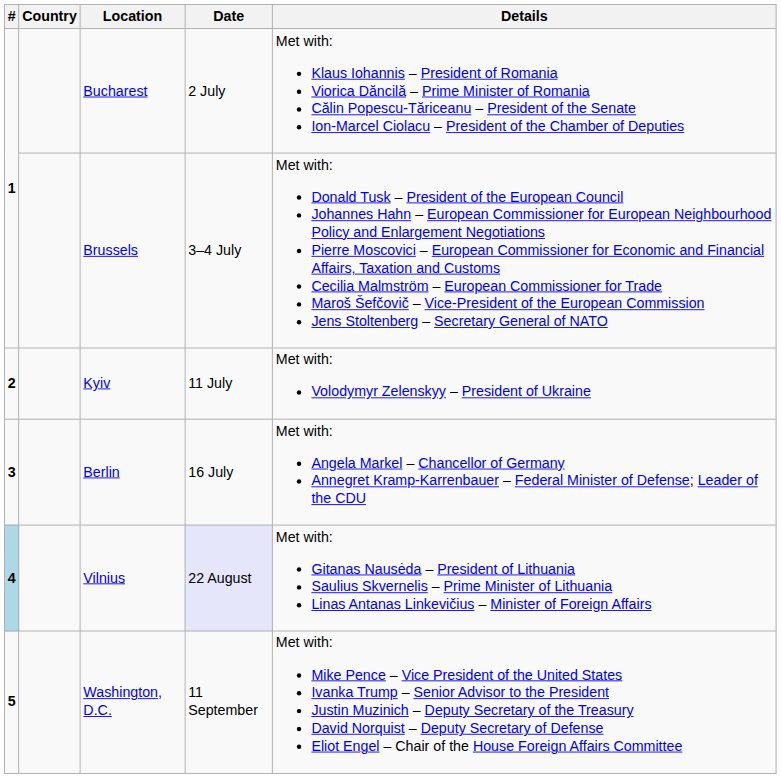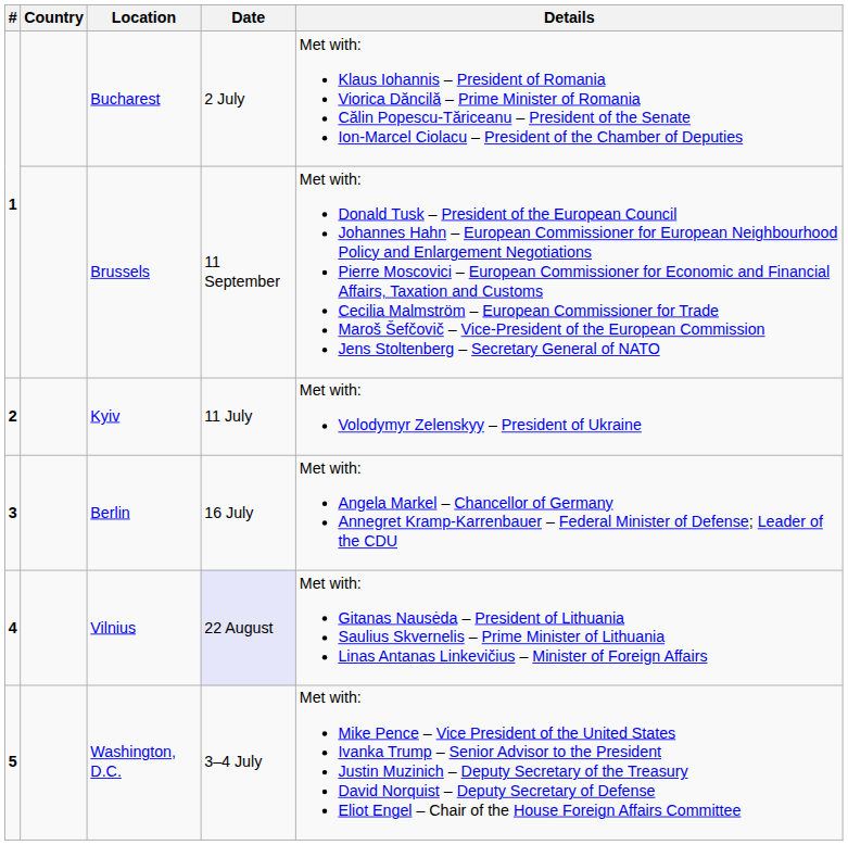Brussels | Date: 3–4 July -> 11 September
Vilnius | #: lightblue background -> no background
Washington, D.C. | Date: 11 September -> 3–4 July
